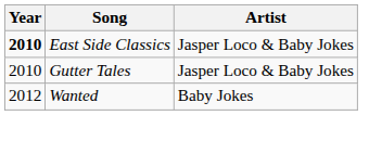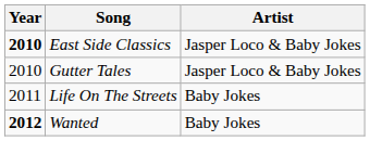+ row: 2011 | Life On The Streets | Baby Jokes
Wanted | Year: normal -> bold
